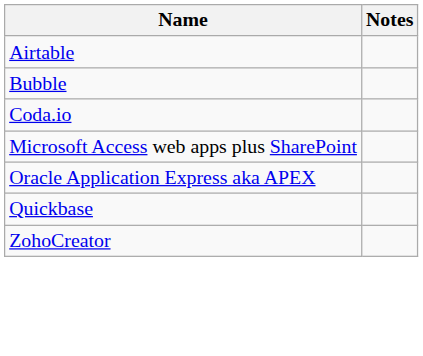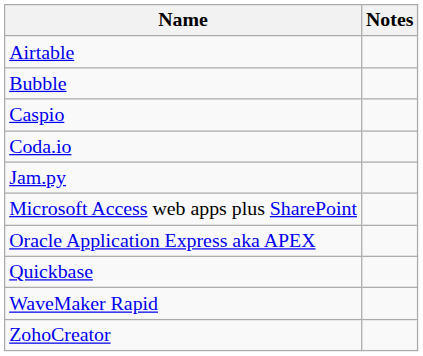+ row: Caspio
+ row: Jam.py
+ row: WaveMaker Rapid
